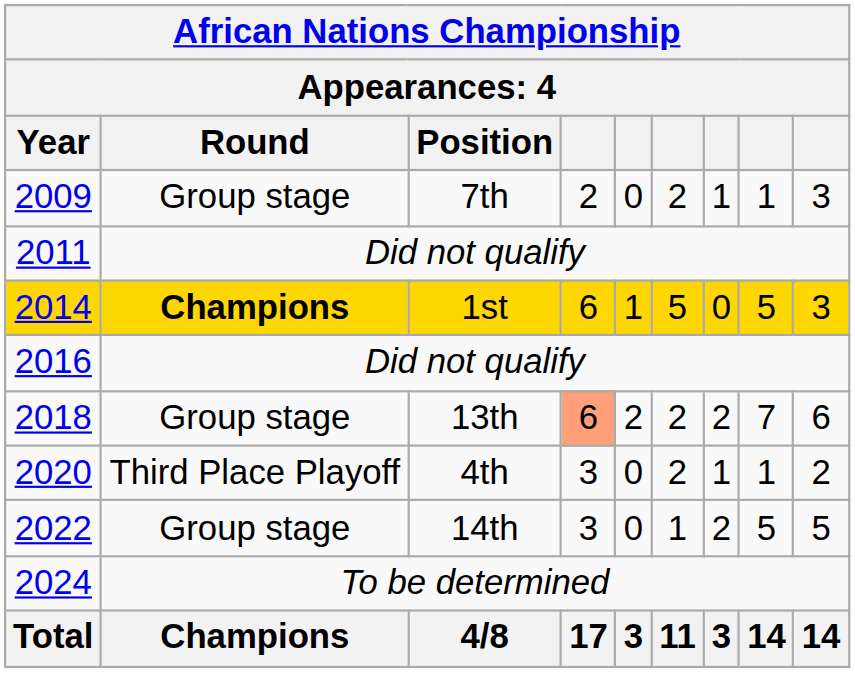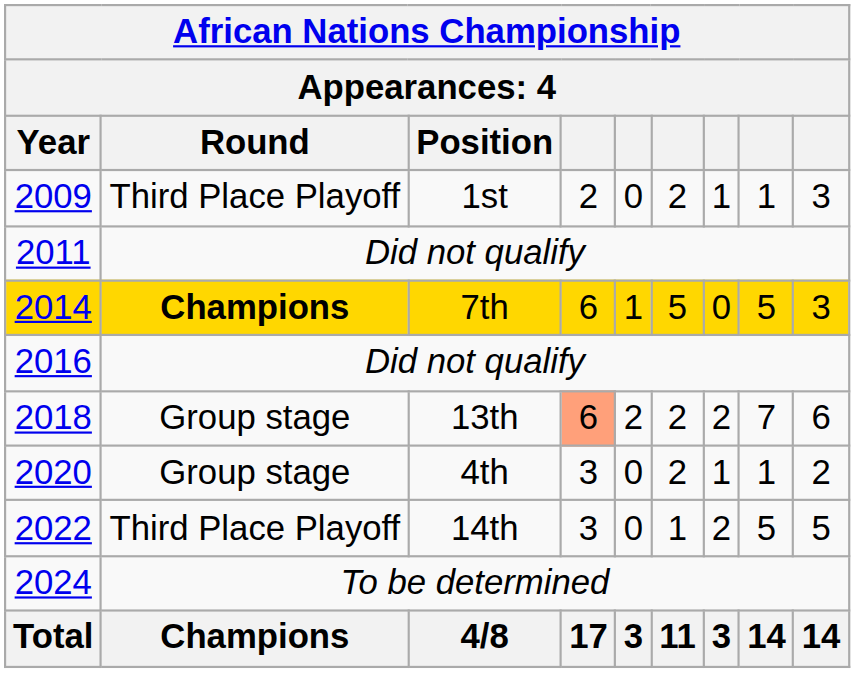2009 | Round: Group stage -> Third Place Playoff
2009 | Position: 7th -> 1st
2014 | Position: 1st -> 7th
2020 | Round: Third Place Playoff -> Group stage
2022 | Round: Group stage -> Third Place Playoff
